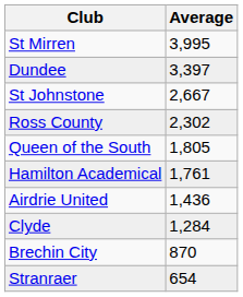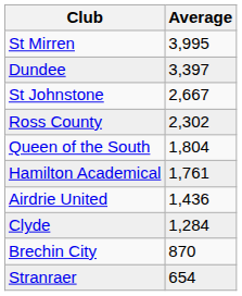Queen of the South | Average: 1,805 -> 1,804
